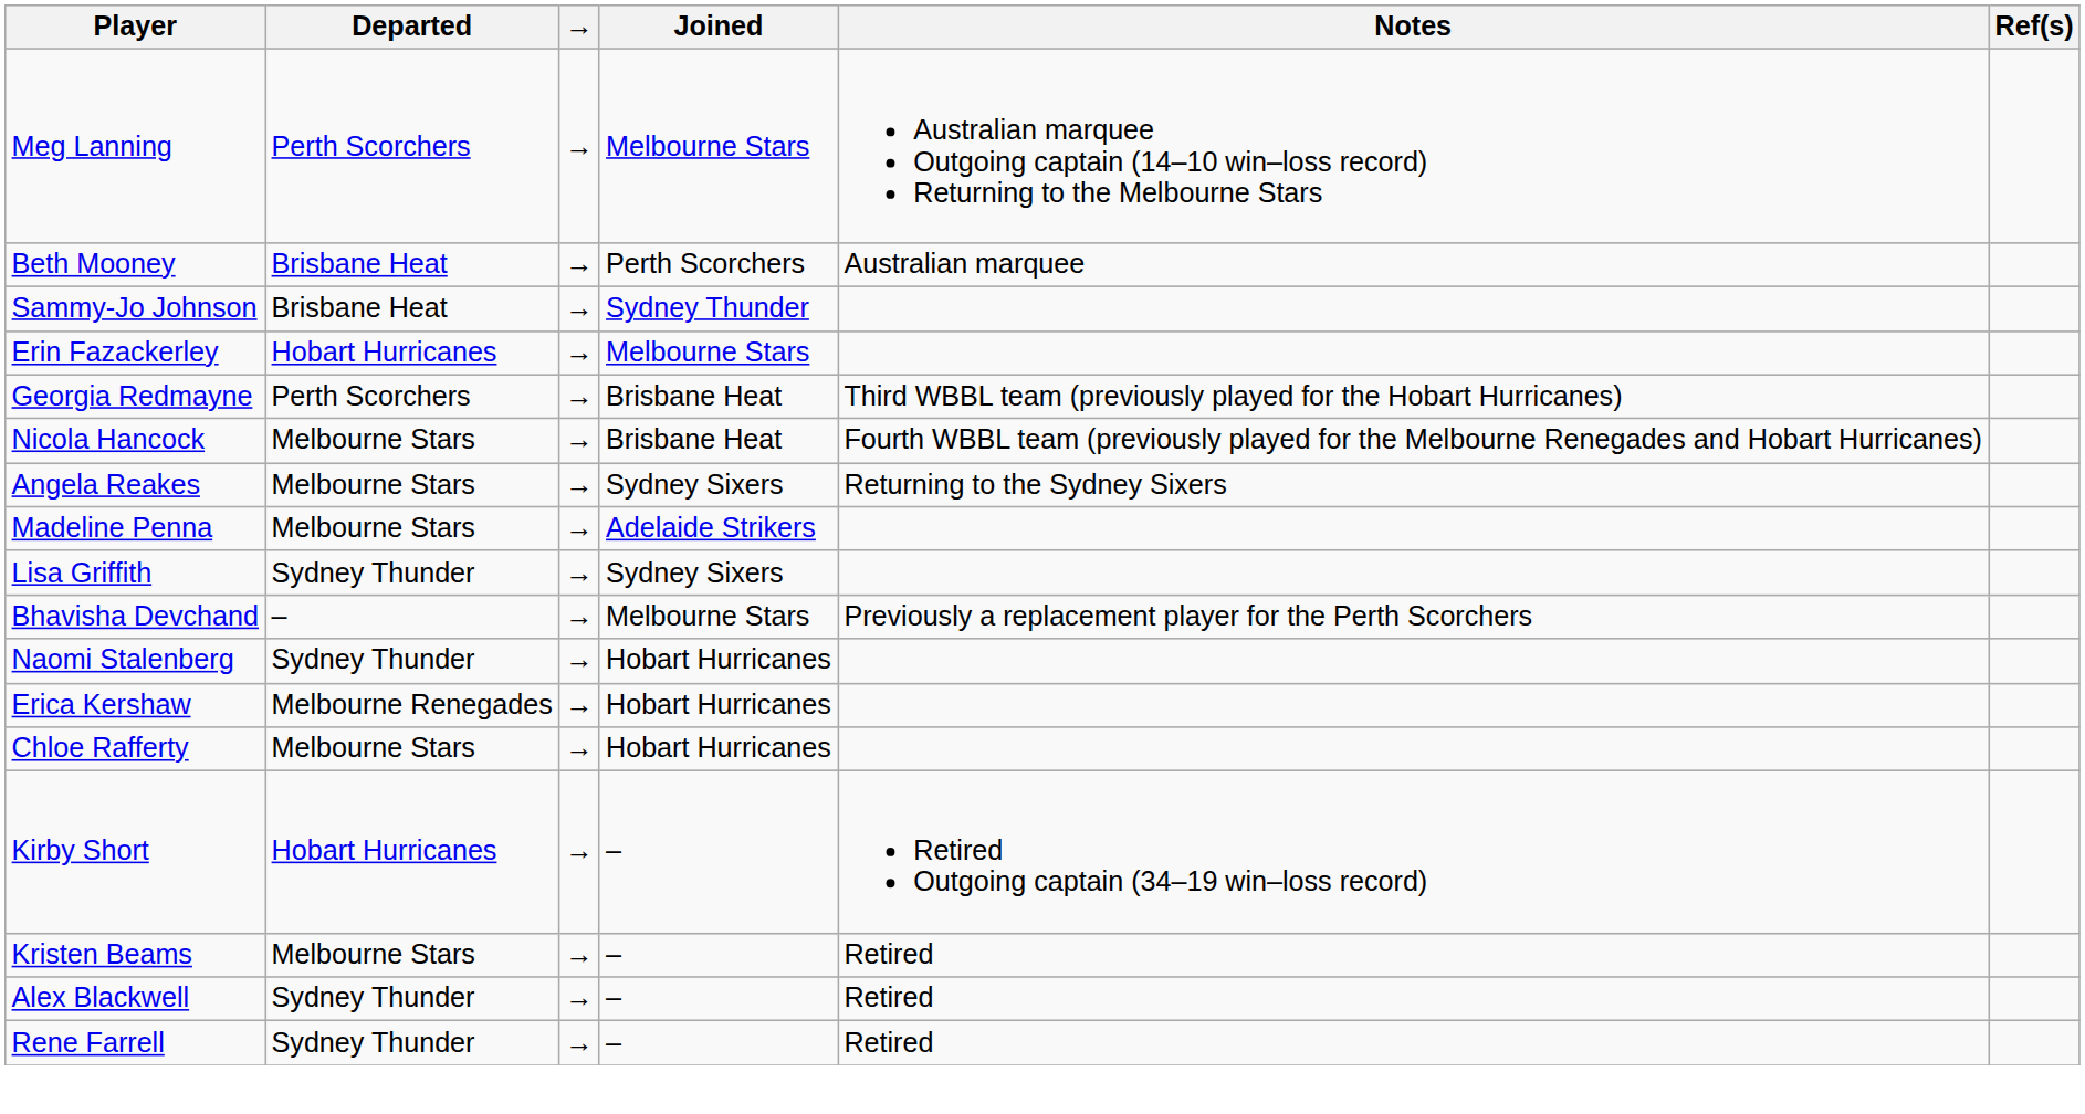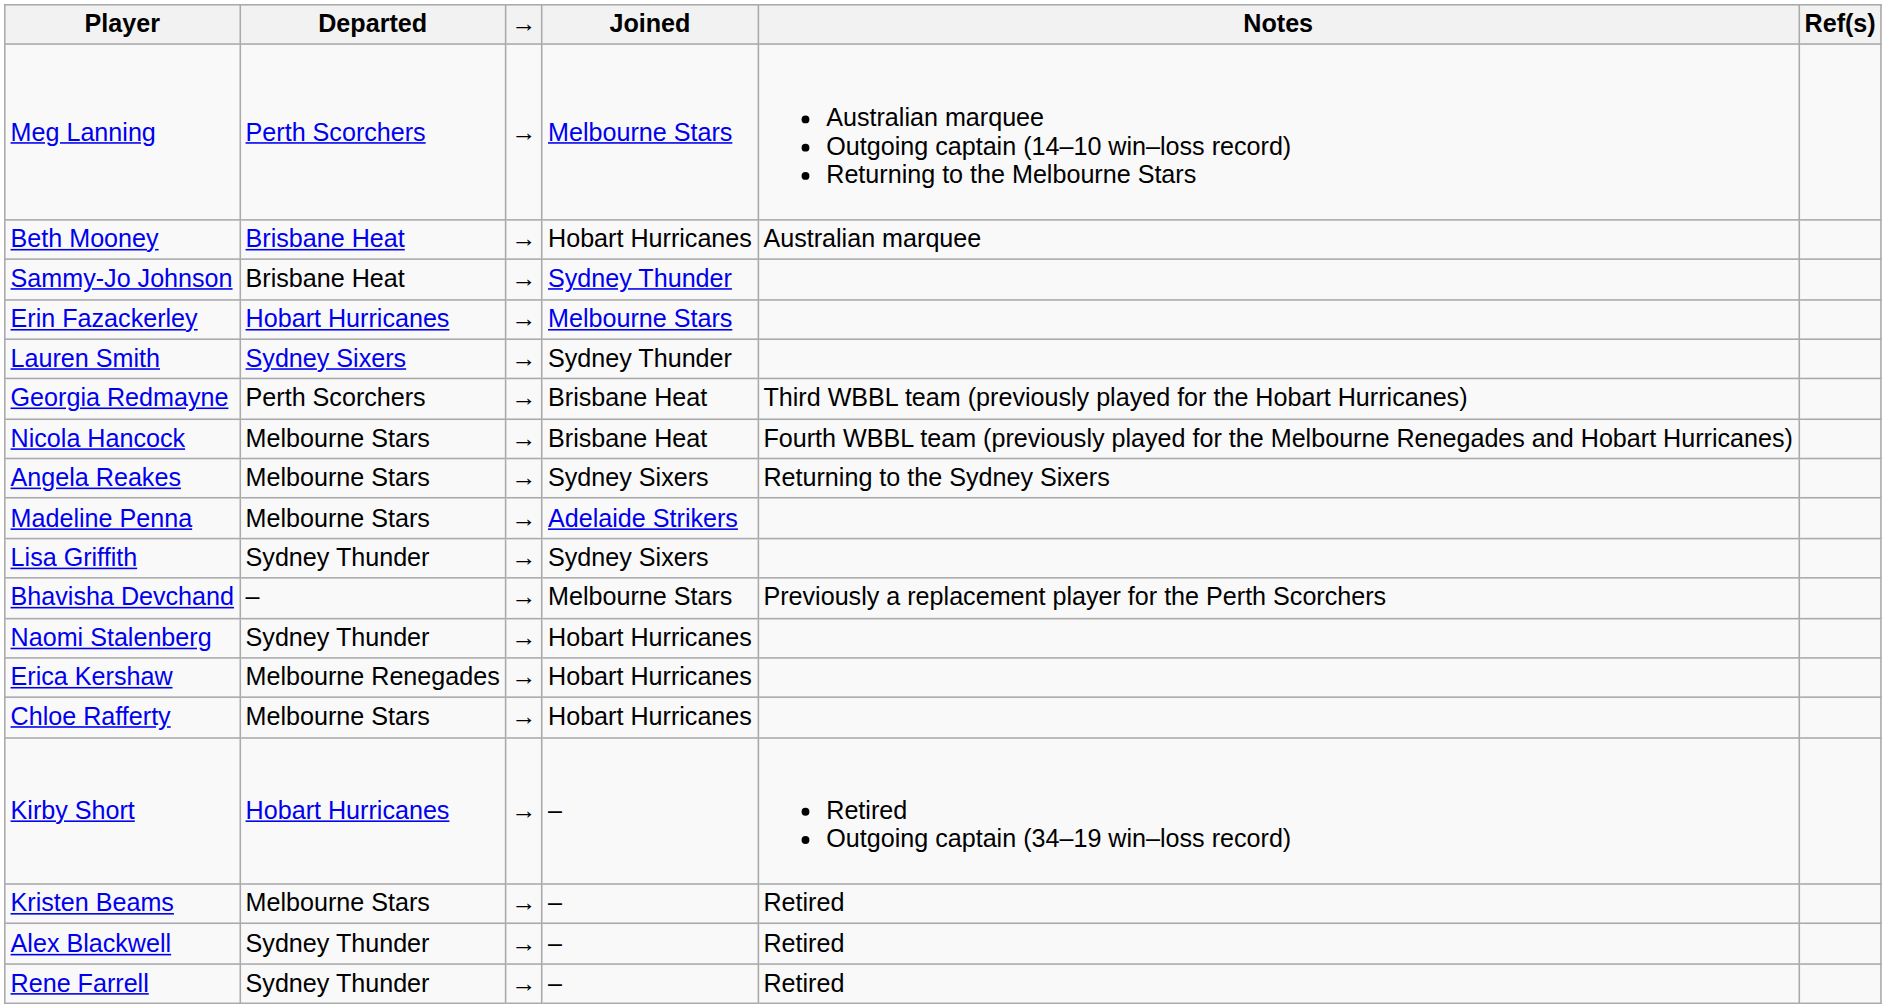Beth Mooney | Joined: Perth Scorchers -> Hobart Hurricanes
+ row: Lauren Smith | Sydney Sixers | → | Sydney Thunder
